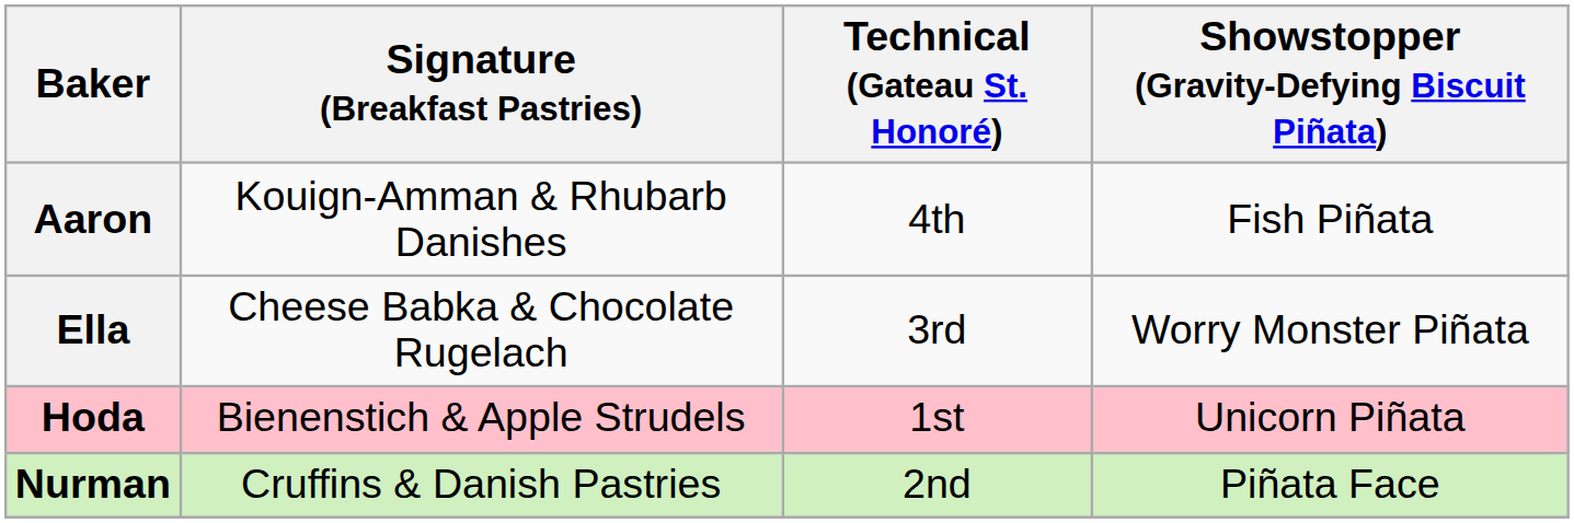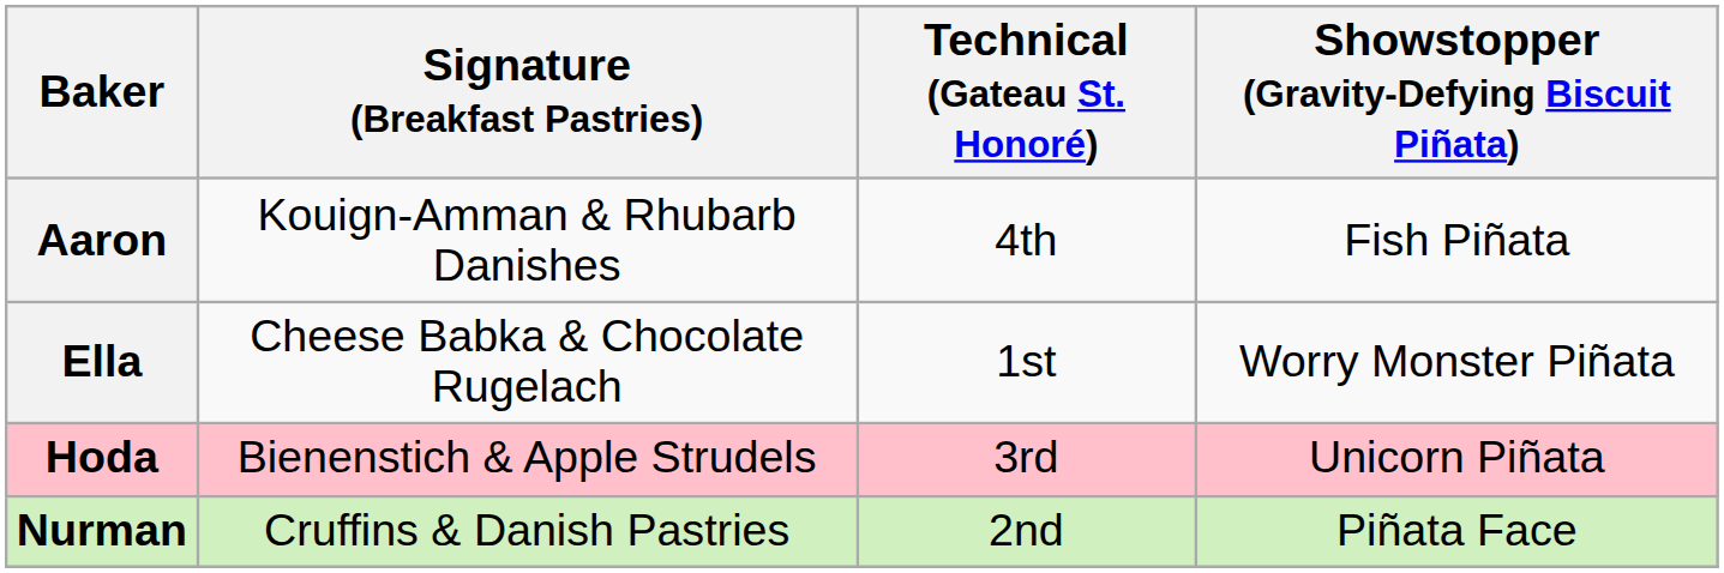Ella | Technical (Gateau St. Honoré): 3rd -> 1st
Hoda | Technical (Gateau St. Honoré): 1st -> 3rd
